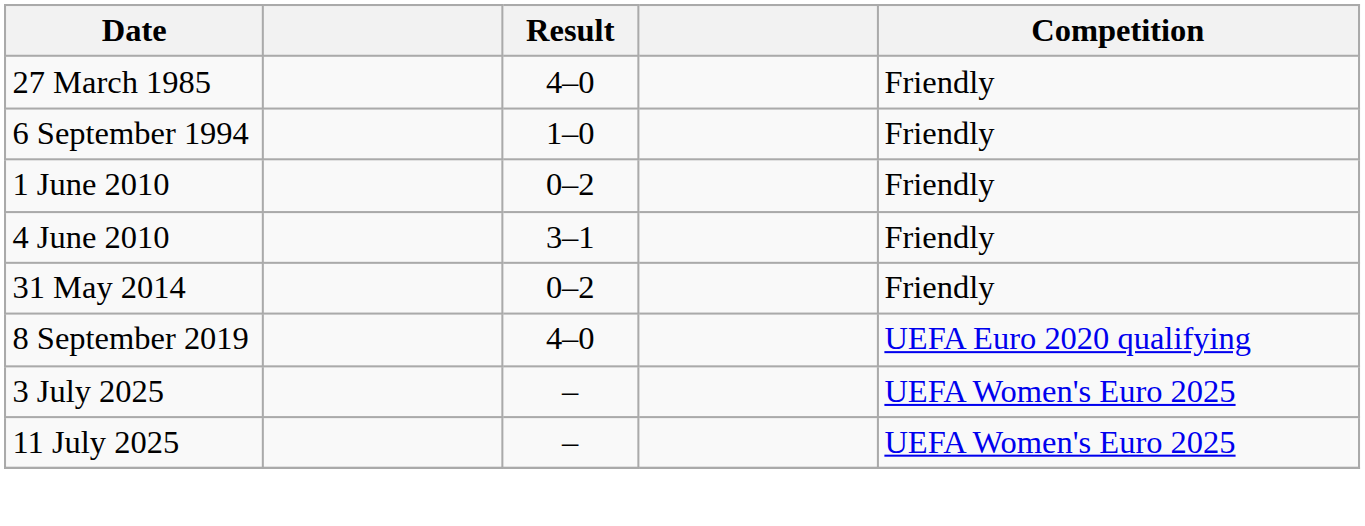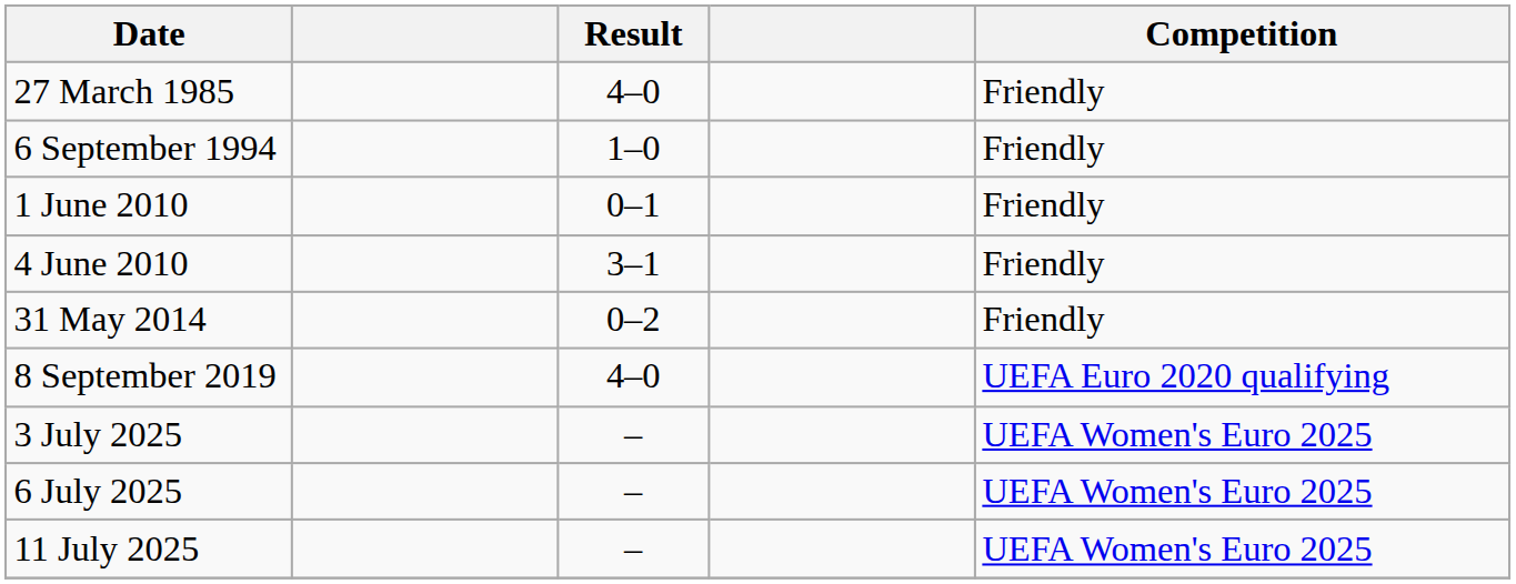1 June 2010 | Result: 0–2 -> 0–1
+ row: 6 July 2025 | – | UEFA Women's Euro 2025
